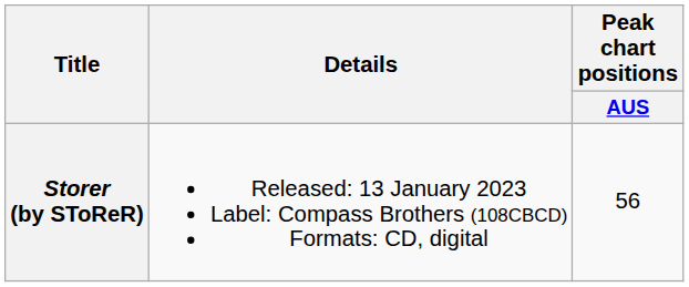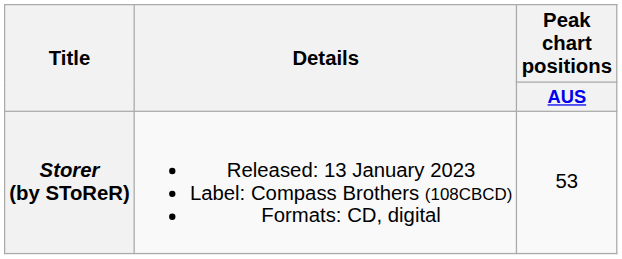Storer (by SToReR) | Peak chart positions / AUS: 56 -> 53
